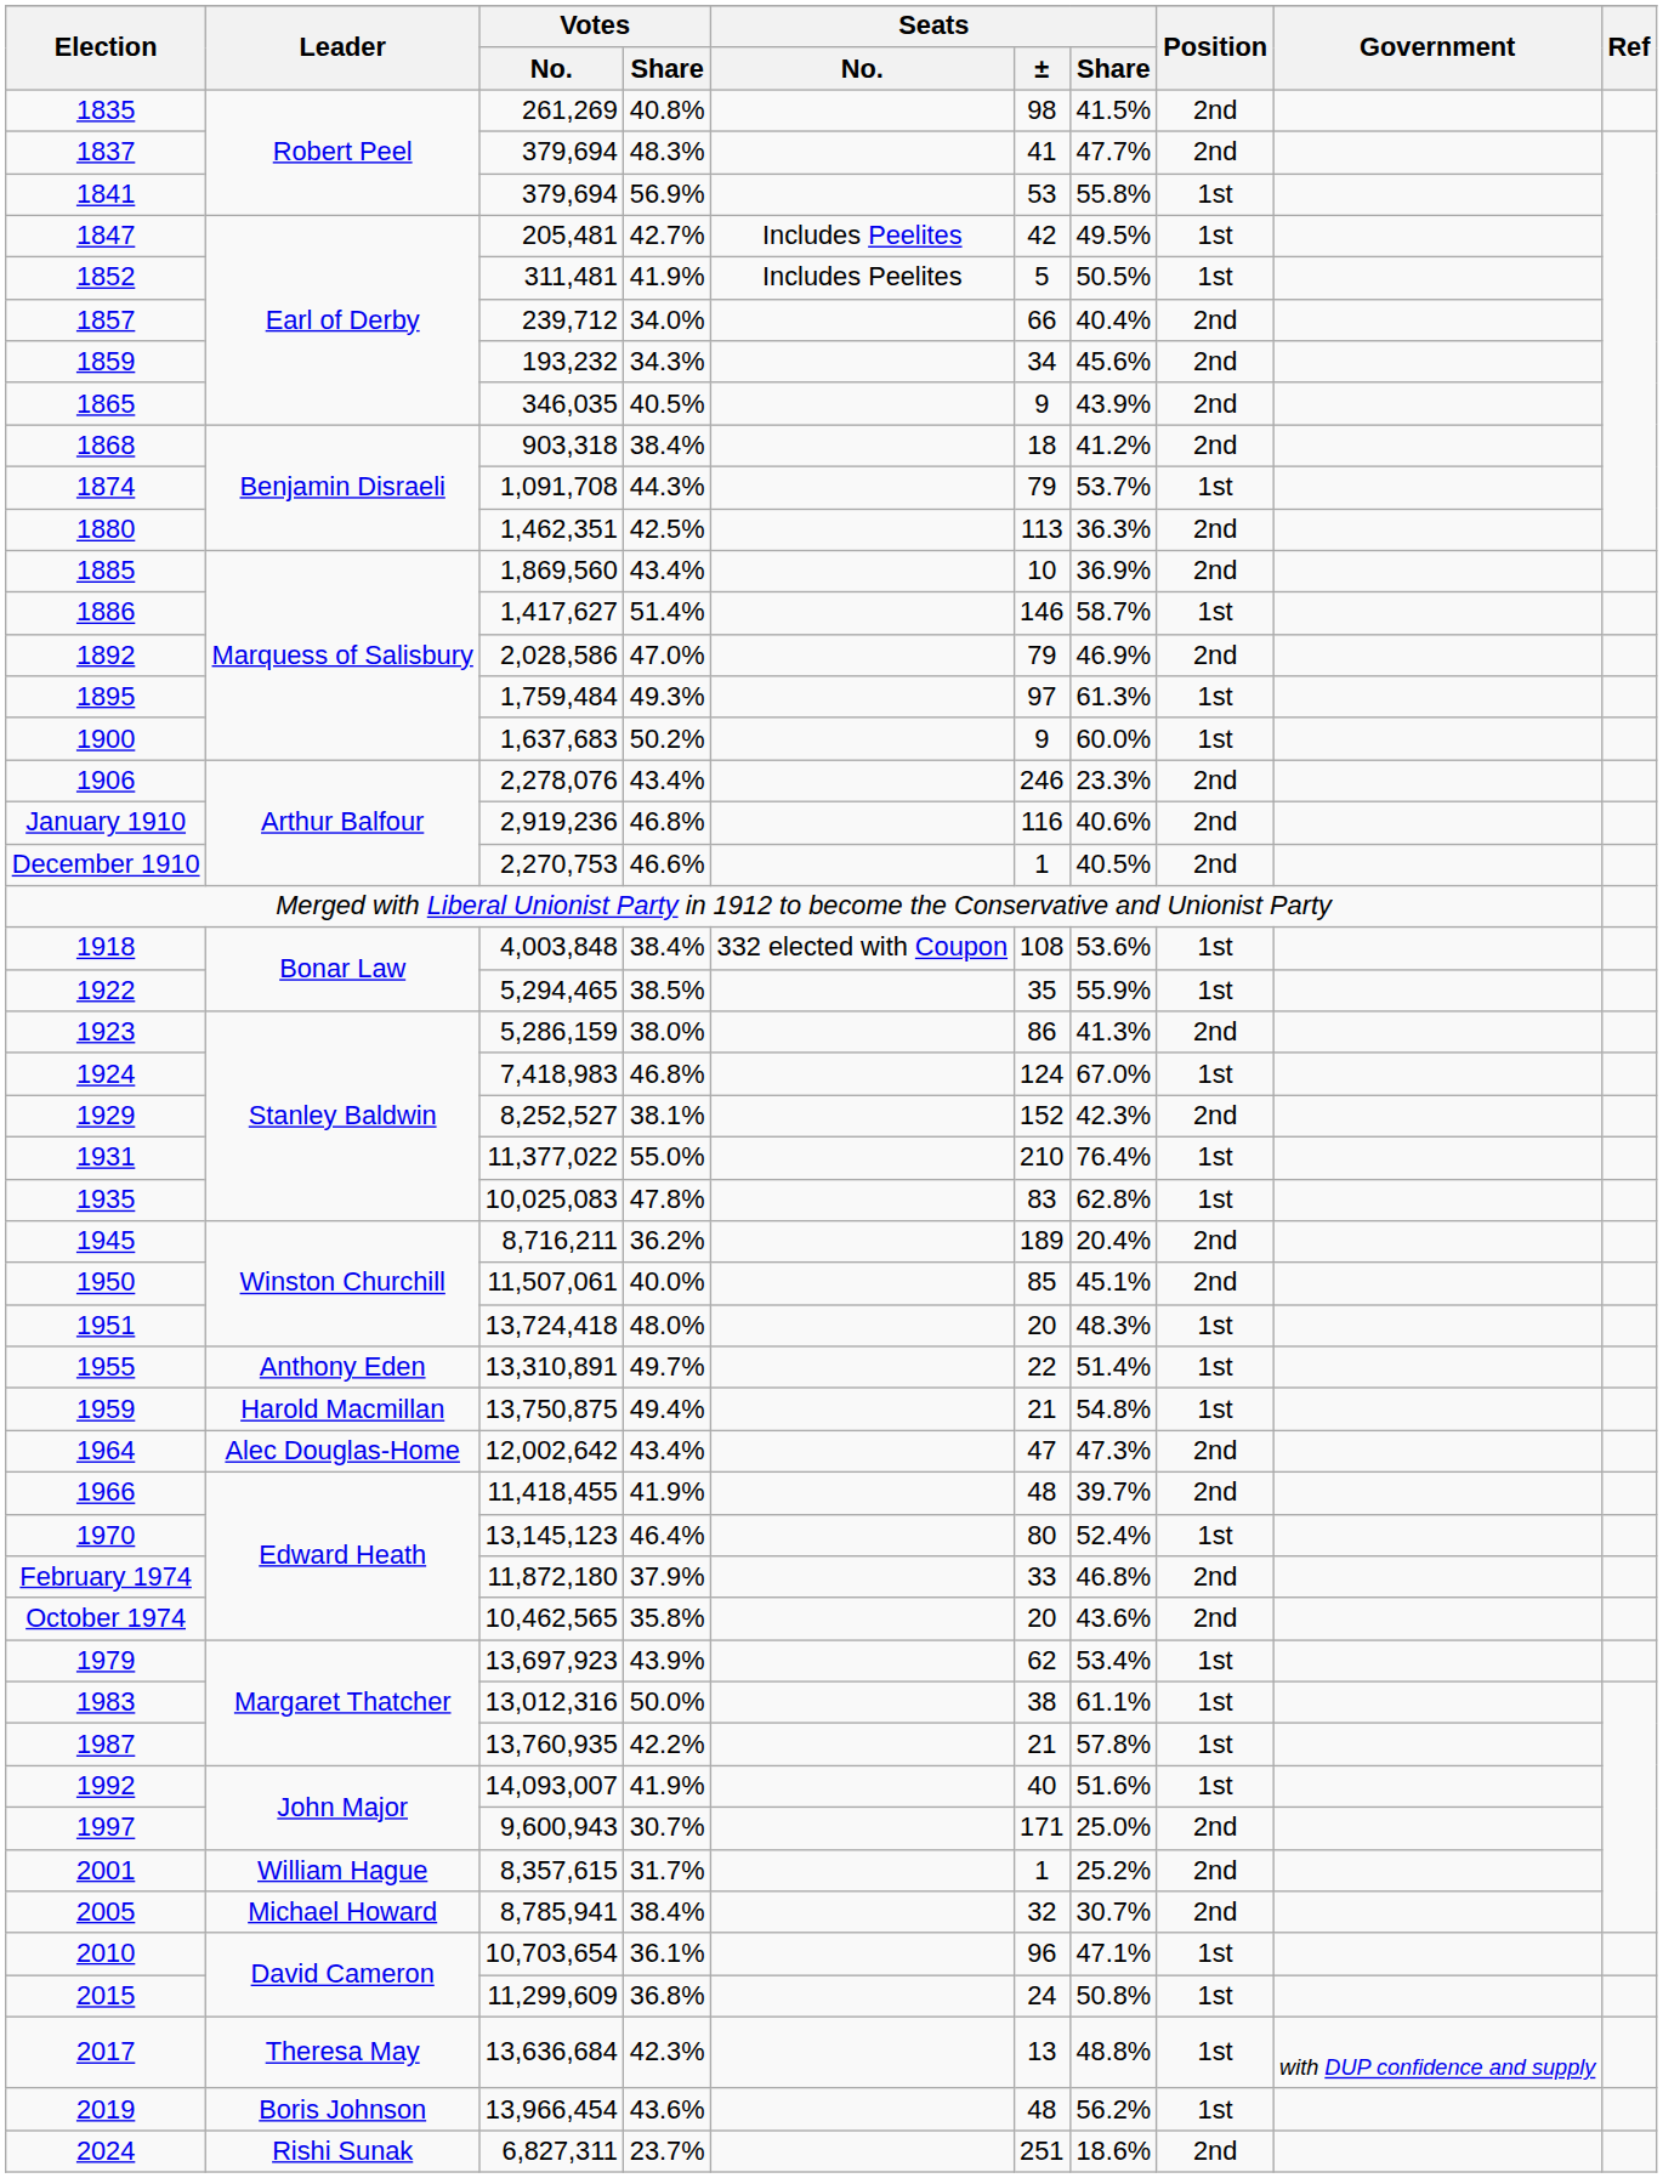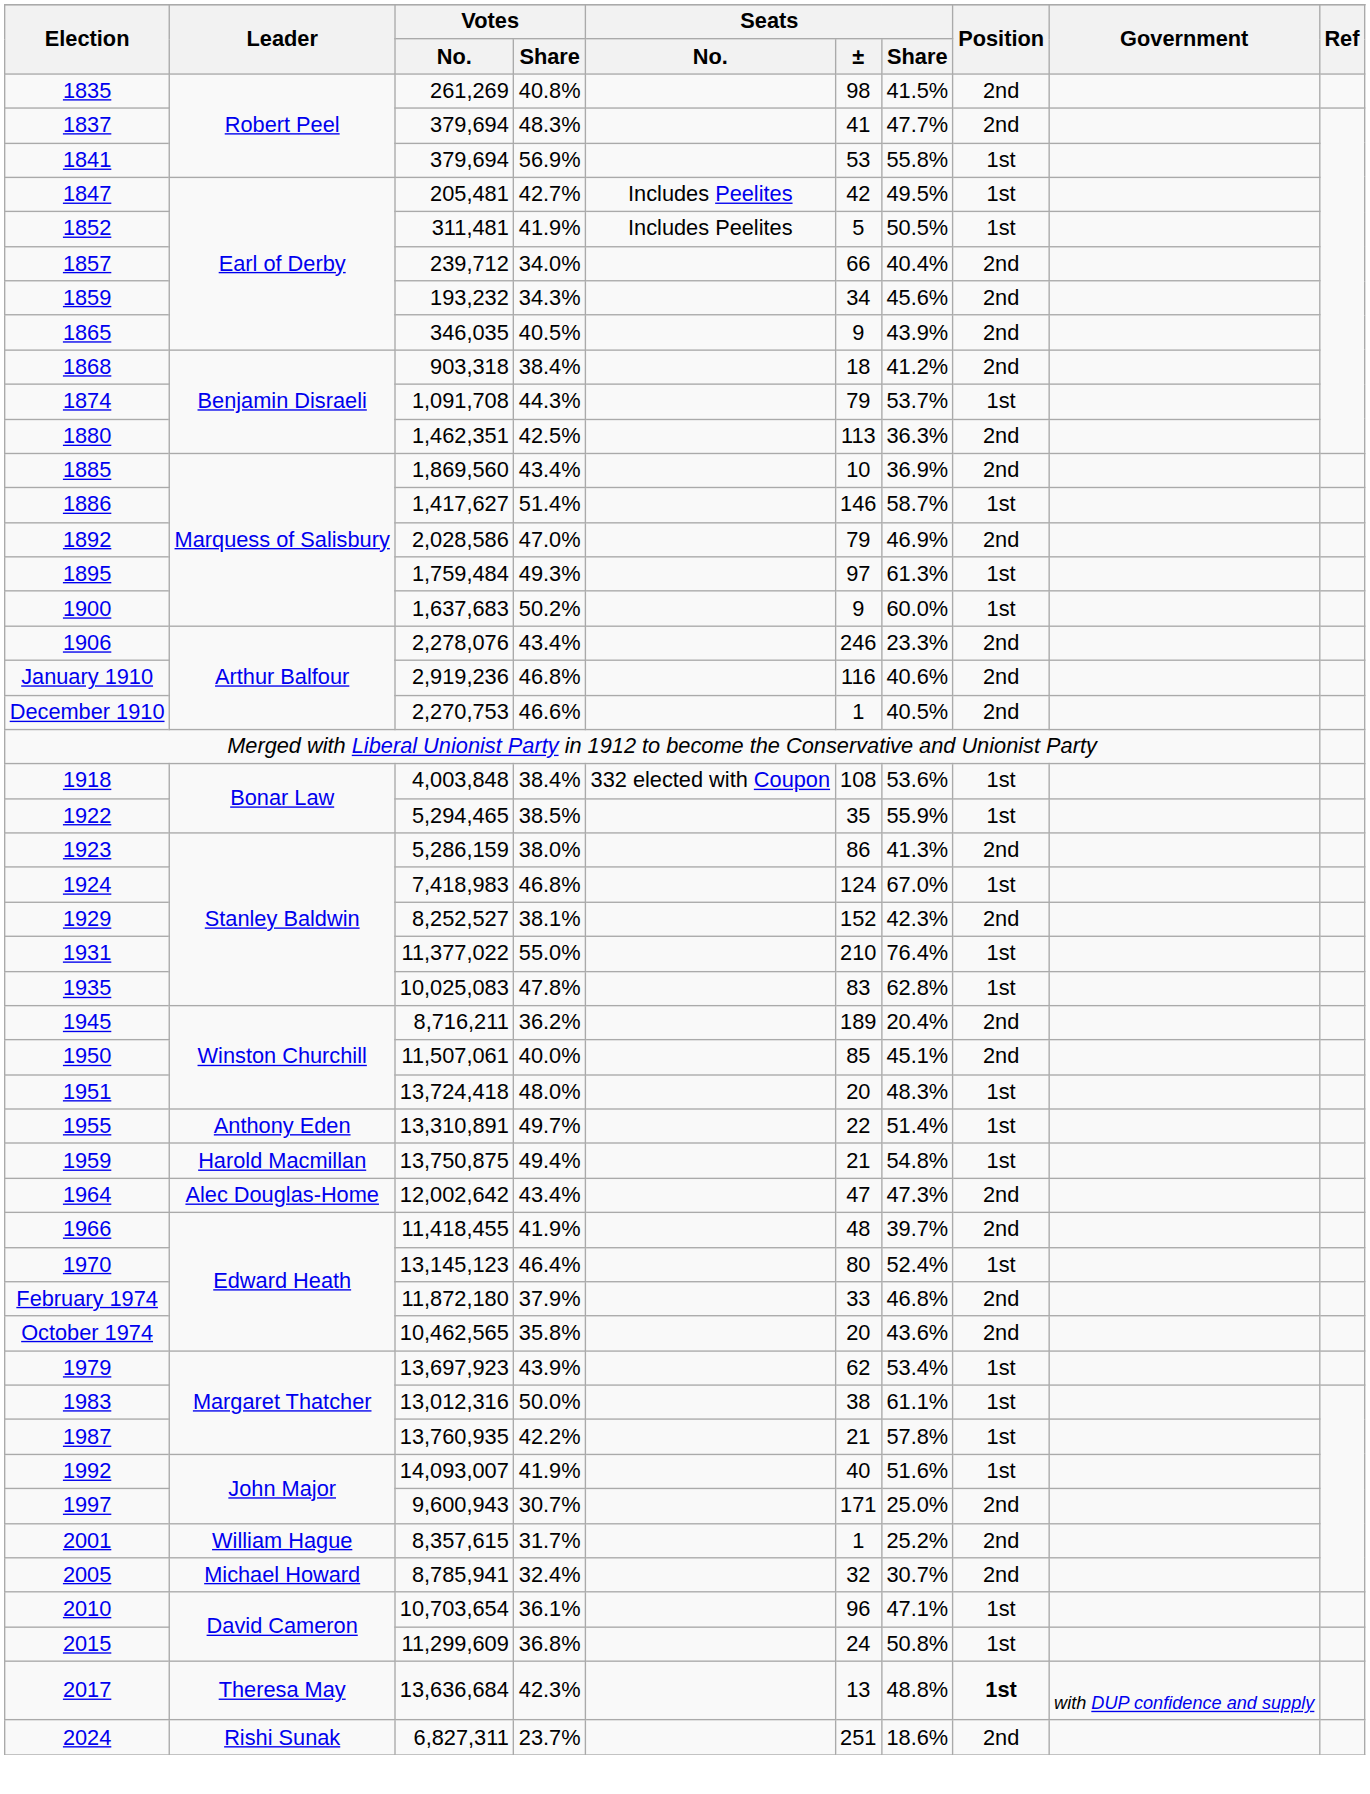2005 | Votes / Share: 38.4% -> 32.4%
2017 | Position: normal -> bold
- row: 2019 | Boris Johnson | 13,966,454 | 43.6% | 48 | 56.2% | 1st
